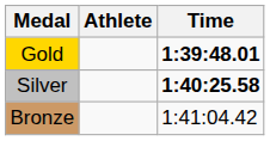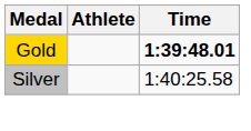Silver | Time: bold -> normal
- row: Bronze | 1:41:04.42
